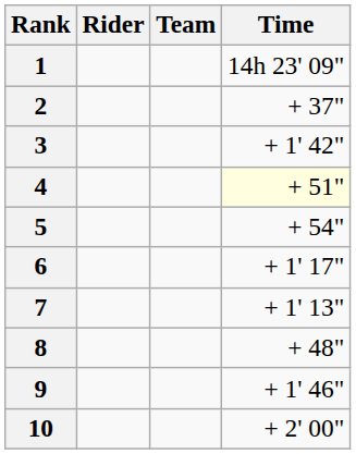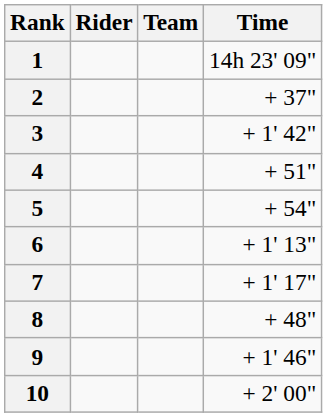4 | Time: lightyellow background -> no background
6 | Time: + 1' 17" -> + 1' 13"
7 | Time: + 1' 13" -> + 1' 17"
